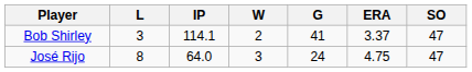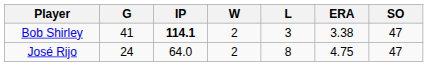columns swapped: G <-> L
Bob Shirley | IP: normal -> bold
Bob Shirley | ERA: 3.37 -> 3.38
José Rijo | W: 3 -> 2
